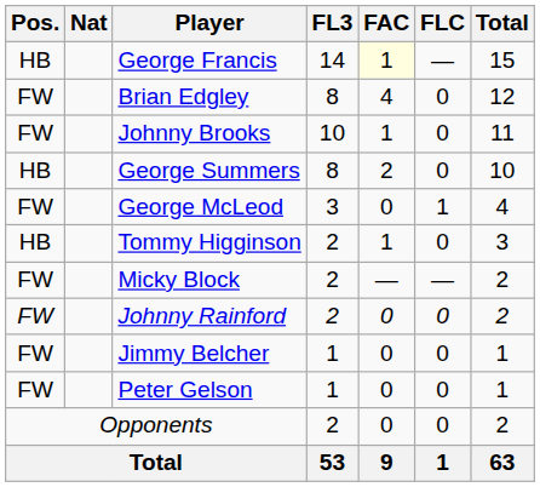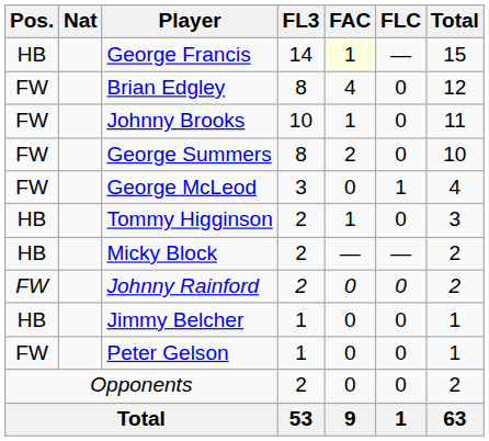George Summers | Pos.: HB -> FW
Micky Block | Pos.: FW -> HB
Jimmy Belcher | Pos.: FW -> HB
